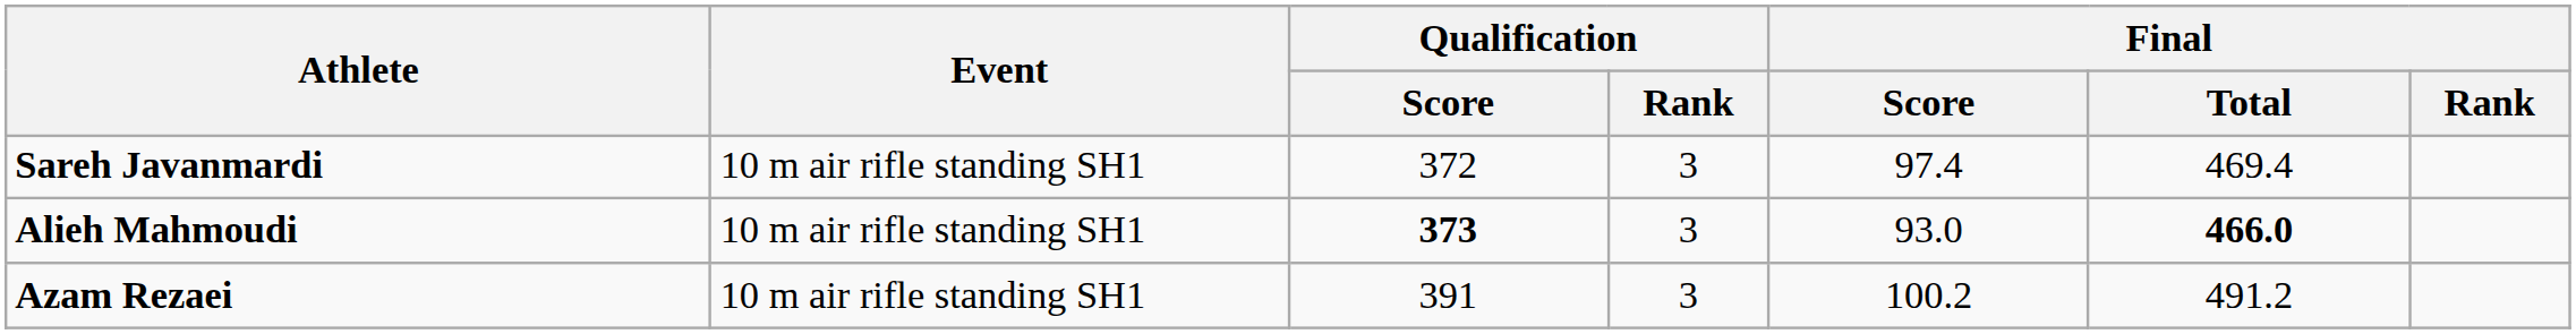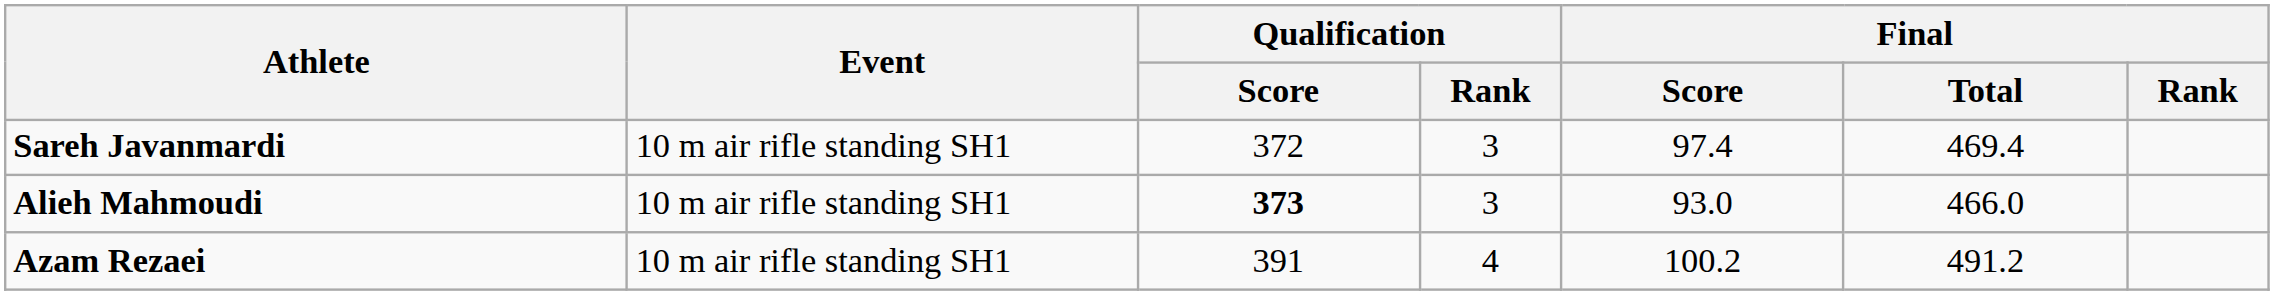Alieh Mahmoudi | Final / Total: bold -> normal
Azam Rezaei | Qualification / Rank: 3 -> 4
